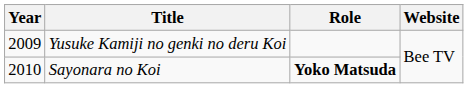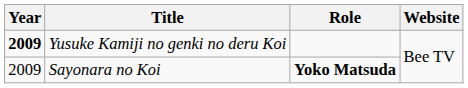Yusuke Kamiji no genki no deru Koi | Year: normal -> bold
Sayonara no Koi | Year: 2010 -> 2009
